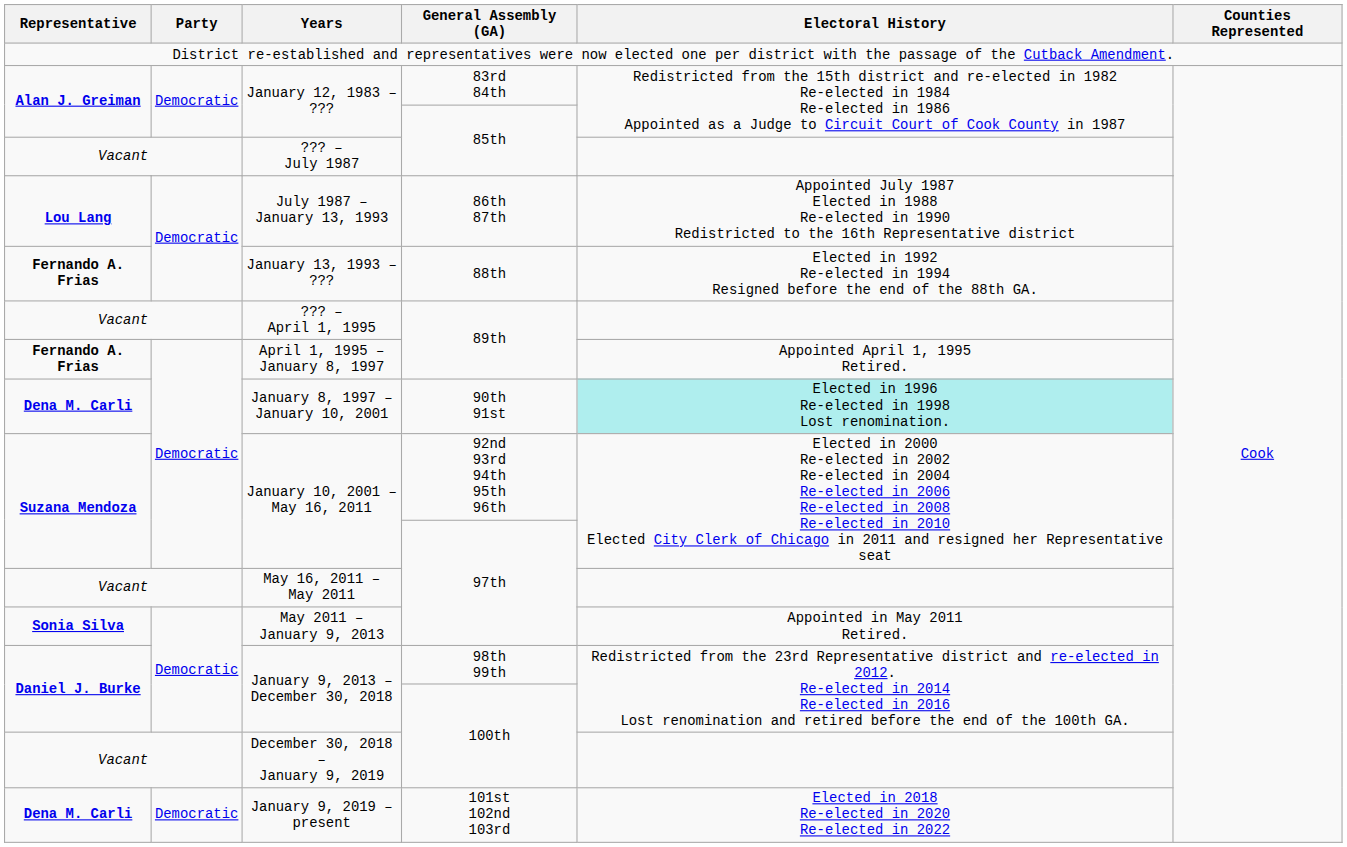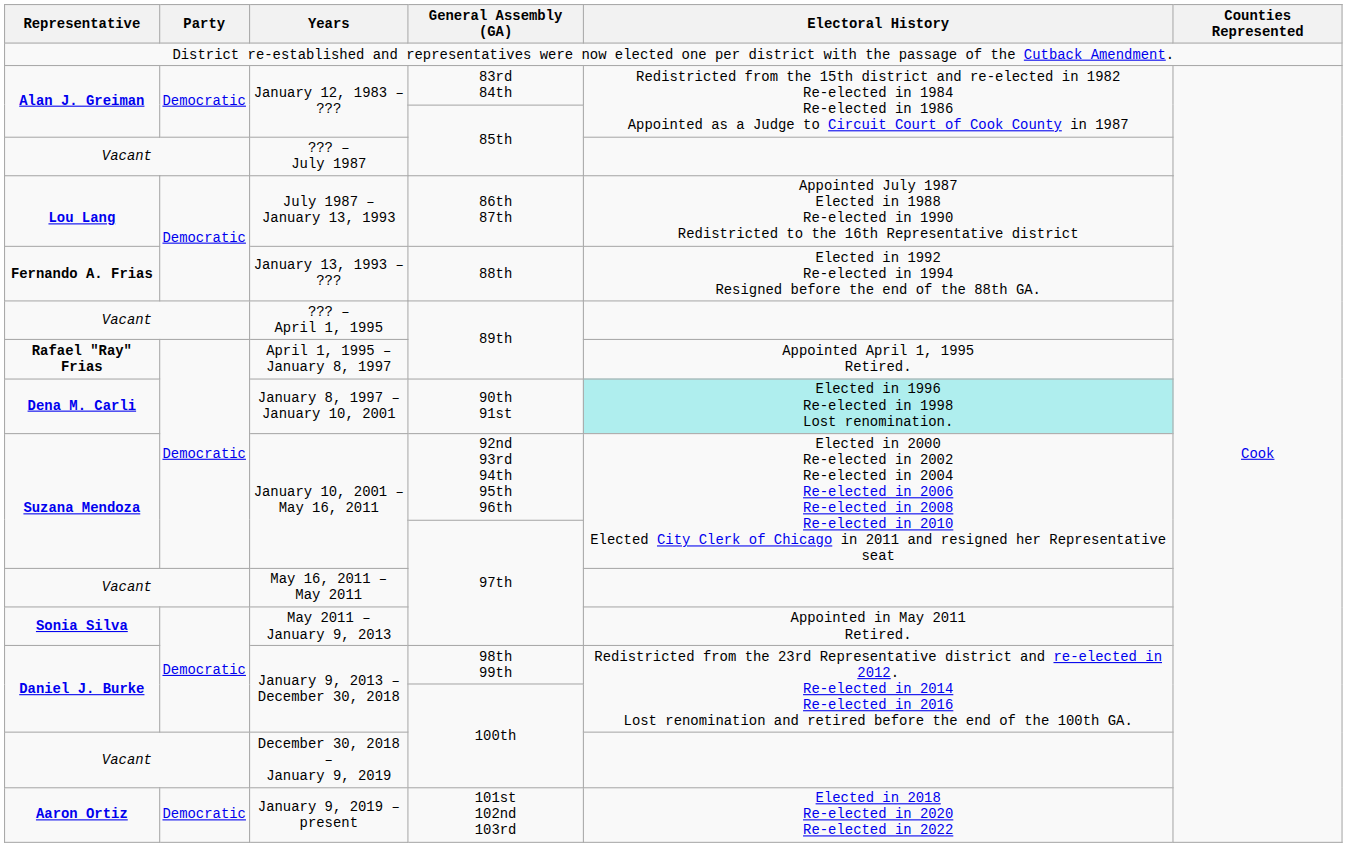April 1, 1995 – January 8, 1997 | Representative: Fernando A. Frias -> Rafael "Ray" Frias
January 9, 2019 – present | Representative: Dena M. Carli -> Aaron Ortiz
